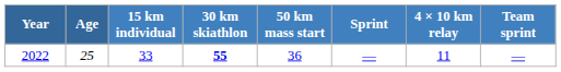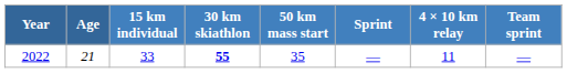2022 | Age: 25 -> 21
2022 | 50 km mass start: 36 -> 35
